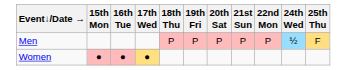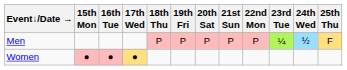+ column: 23rd Tue | ¼
